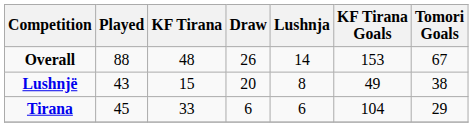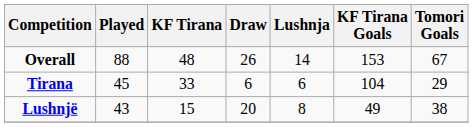rows swapped: Tirana <-> Lushnjë
